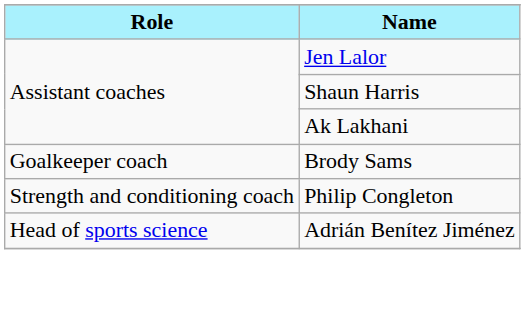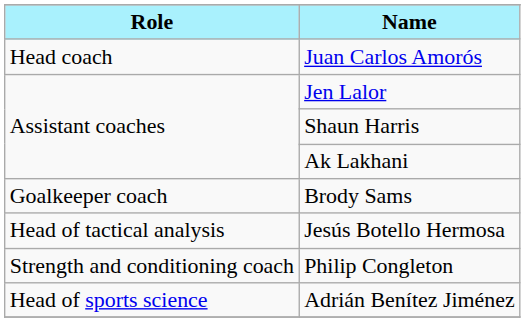+ row: Head coach | Juan Carlos Amorós
+ row: Head of tactical analysis | Jesús Botello Hermosa
